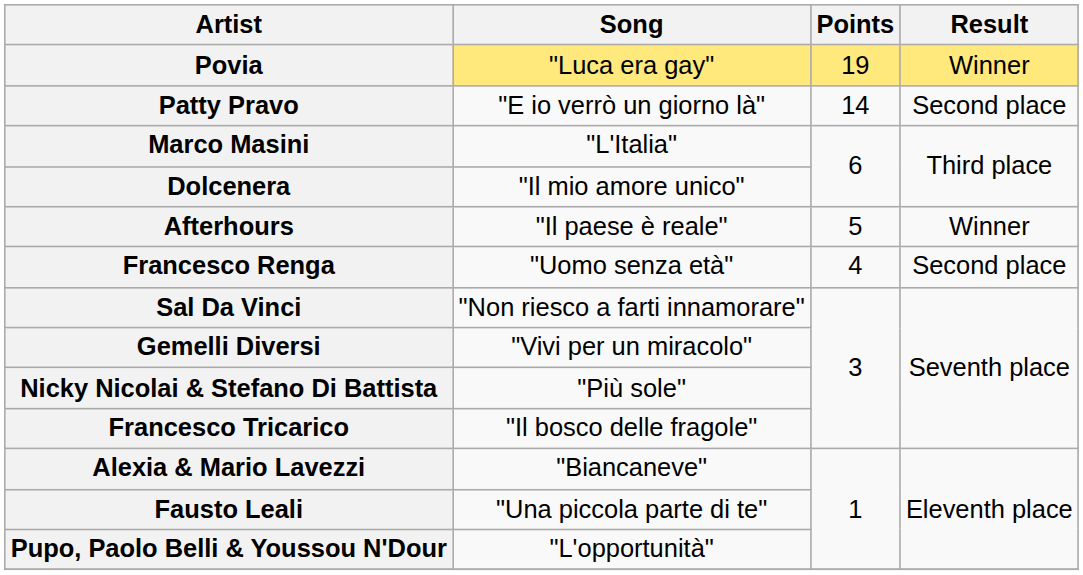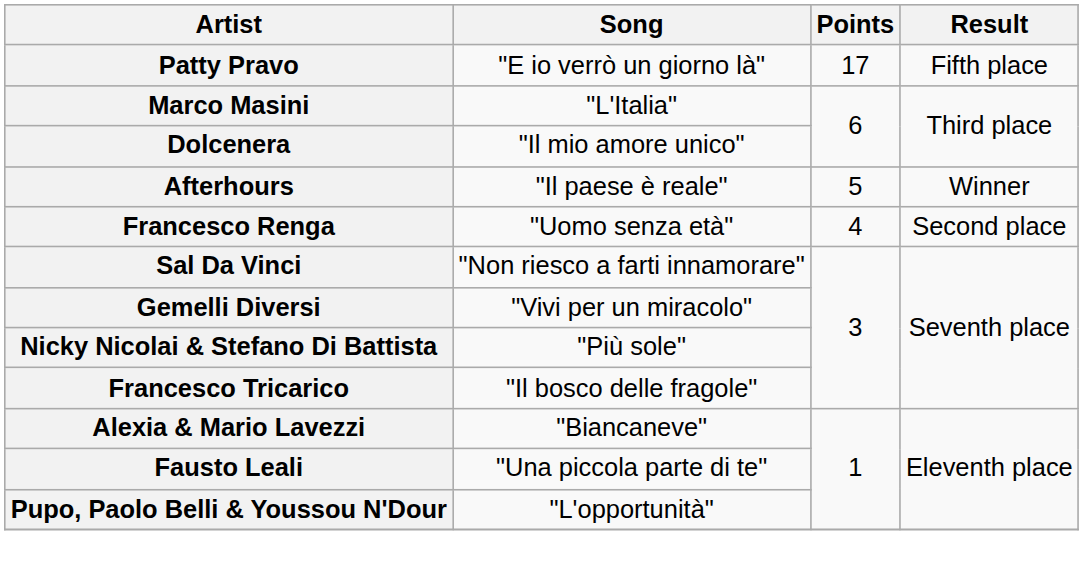- row: Povia | "Luca era gay" | 19 | Winner
Patty Pravo | Points: 14 -> 17
Patty Pravo | Result: Second place -> Fifth place
